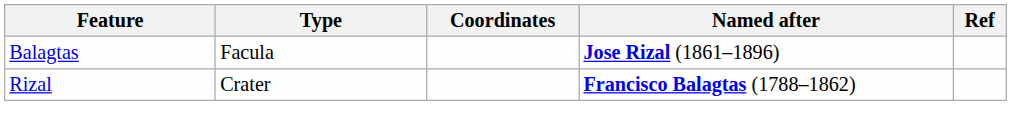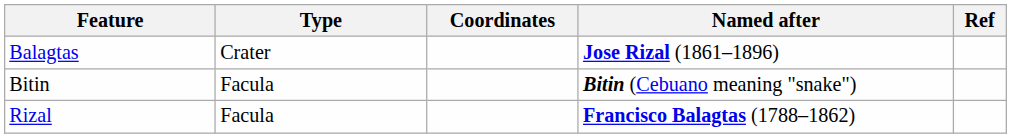Balagtas | Type: Facula -> Crater
+ row: Bitin | Facula | Bitin (Cebuano meaning "snake")
Rizal | Type: Crater -> Facula
